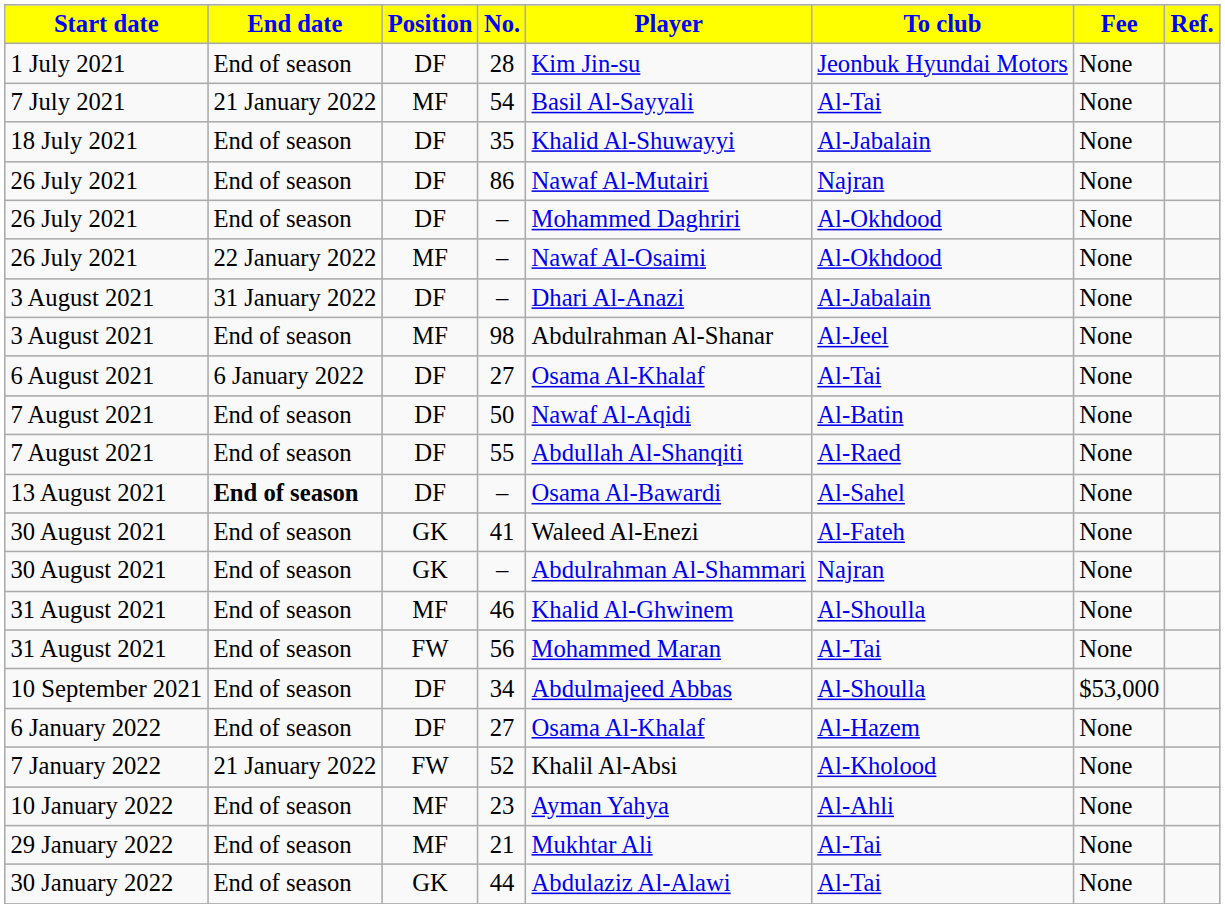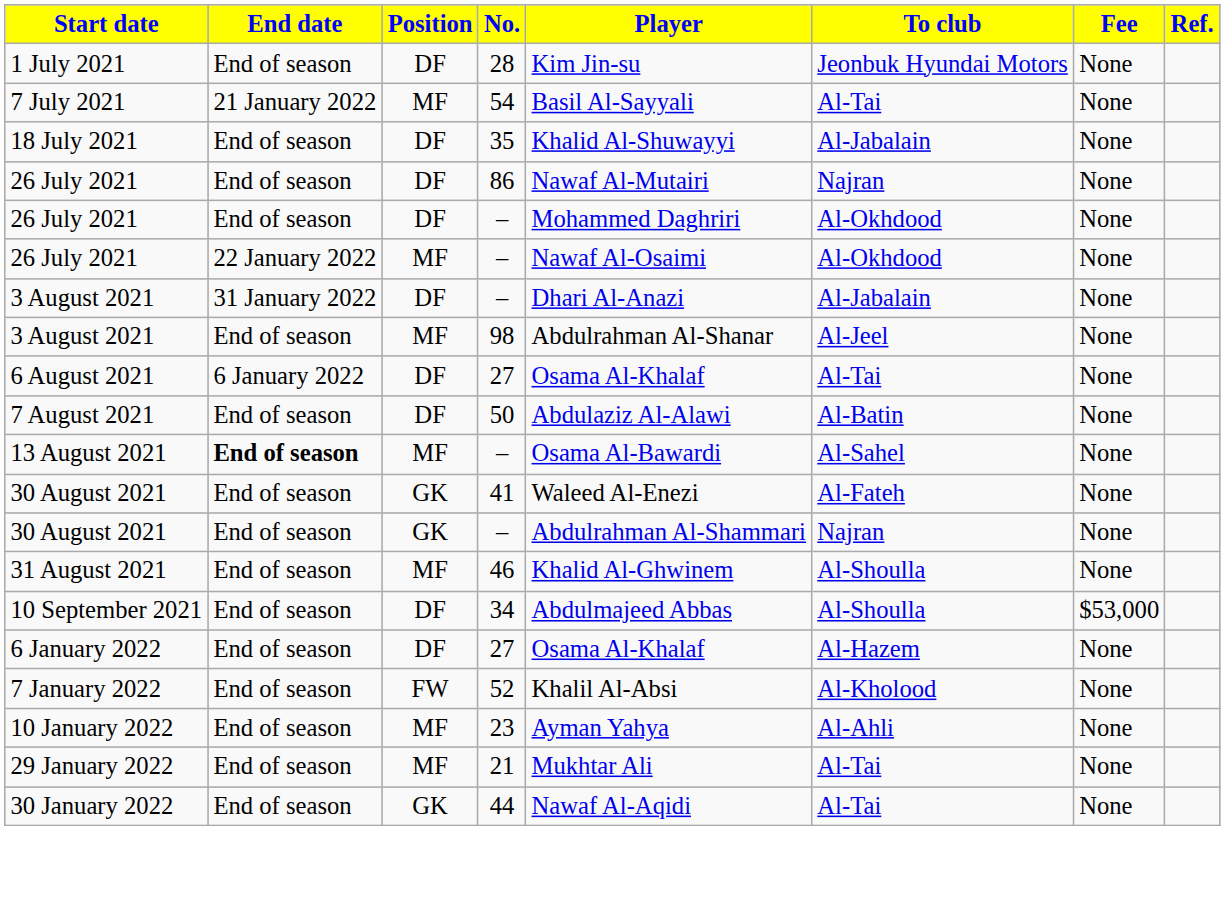50 | Player: Nawaf Al-Aqidi -> Abdulaziz Al-Alawi
- row: 7 August 2021 | End of season | DF | 55 | Abdullah Al-Shanqiti | Al-Raed | None
13 August 2021 / – | Position: DF -> MF
- row: 31 August 2021 | End of season | FW | 56 | Mohammed Maran | Al-Tai | None
52 | End date: 21 January 2022 -> End of season
44 | Player: Abdulaziz Al-Alawi -> Nawaf Al-Aqidi
